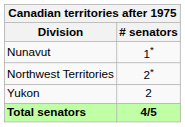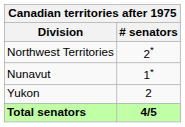rows swapped: Northwest Territories <-> Nunavut
